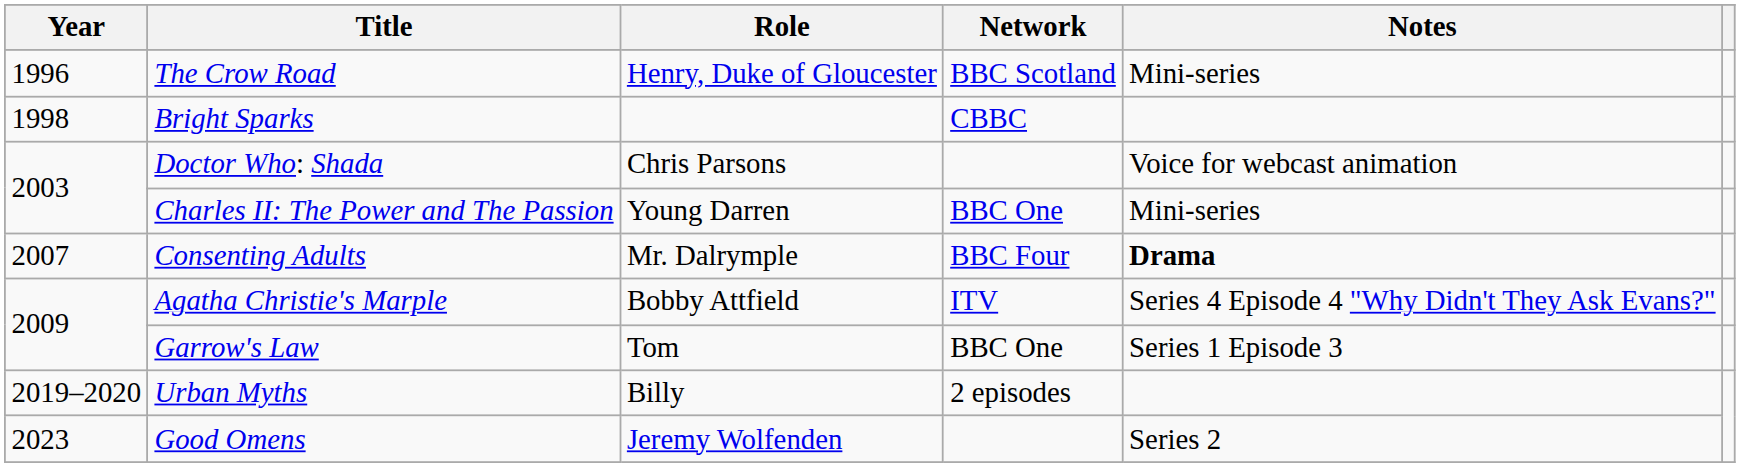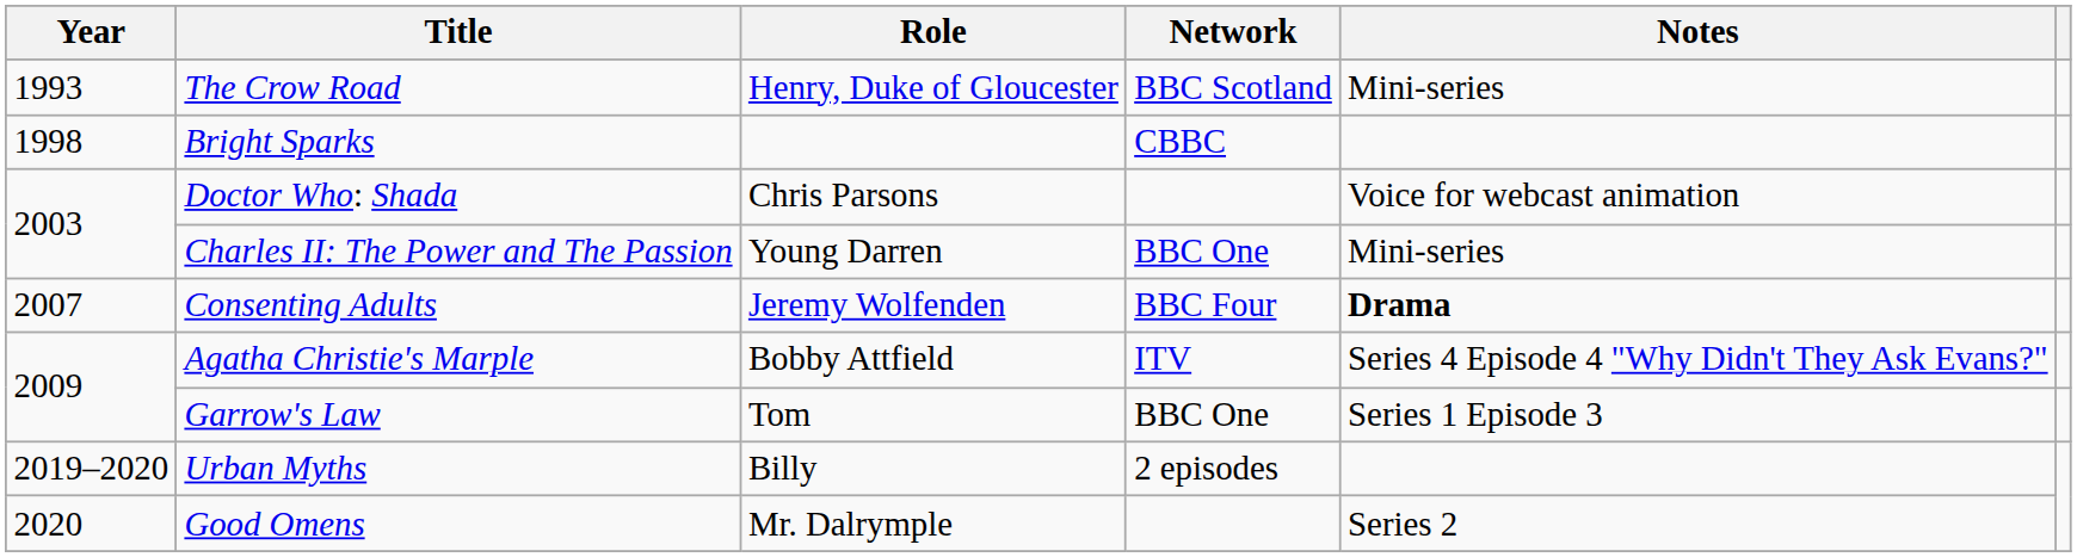The Crow Road | Year: 1996 -> 1993
Consenting Adults | Role: Mr. Dalrymple -> Jeremy Wolfenden
Good Omens | Year: 2023 -> 2020
Good Omens | Role: Jeremy Wolfenden -> Mr. Dalrymple
